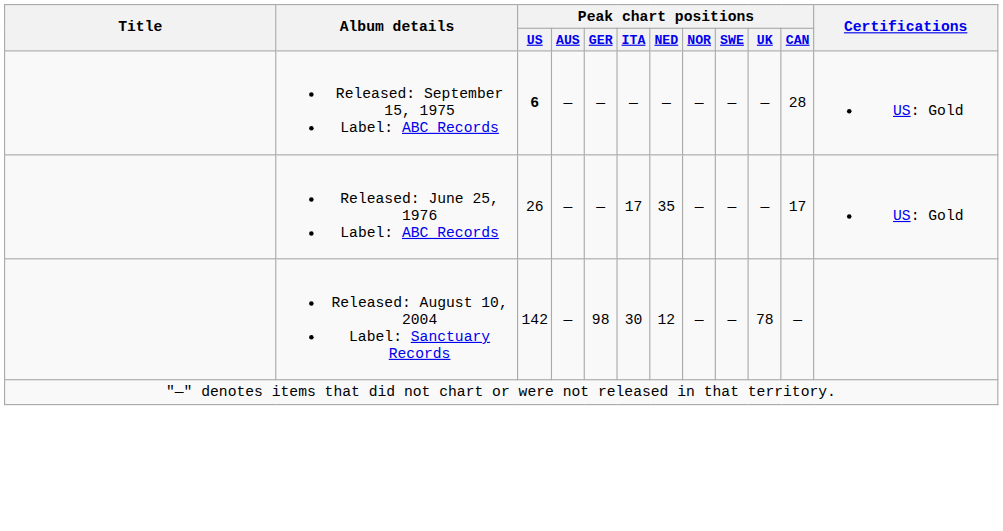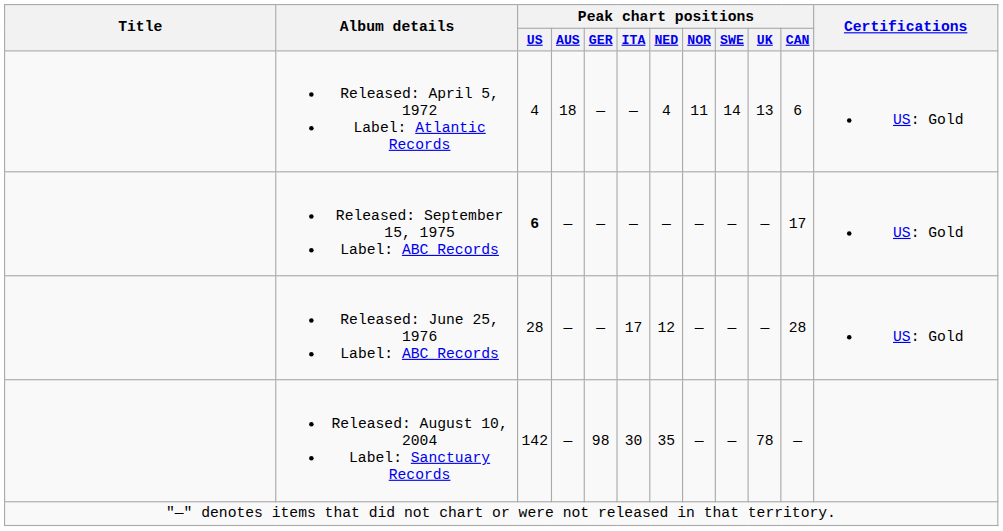+ row: Released: April 5, 1972 Label: Atlantic Records | 4 | 18 | — | — | 4 | 11 | 14 | 13 | 6 | US: Gold
Released: September 15, 1975 Label: ABC Records | Peak chart positions / CAN: 28 -> 17
Released: June 25, 1976 Label: ABC Records | Peak chart positions / US: 26 -> 28
Released: June 25, 1976 Label: ABC Records | Peak chart positions / NED: 35 -> 12
Released: June 25, 1976 Label: ABC Records | Peak chart positions / CAN: 17 -> 28
Released: August 10, 2004 Label: Sanctuary Records | Peak chart positions / NED: 12 -> 35
